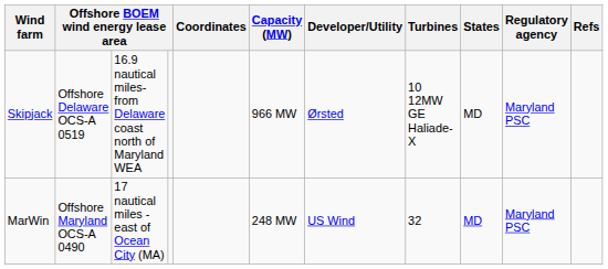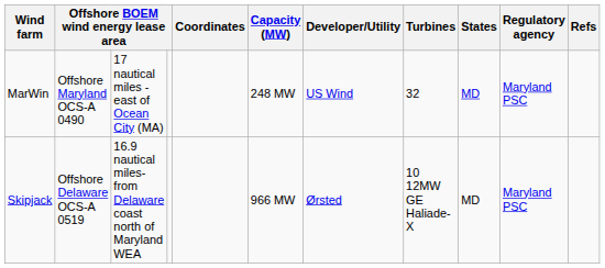rows swapped: MarWin <-> Skipjack
